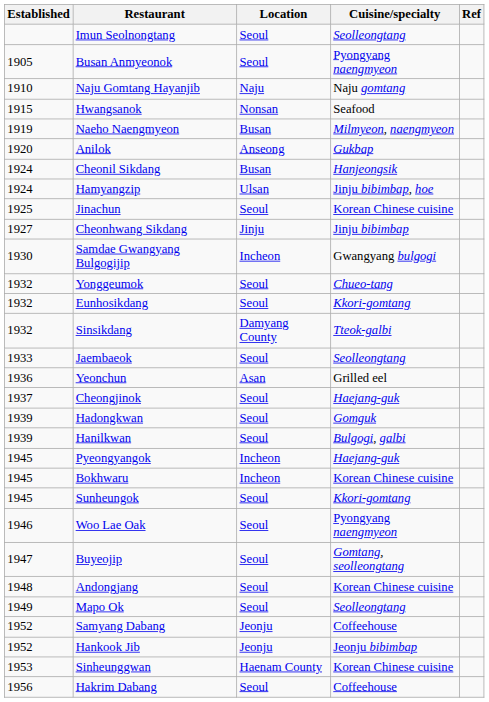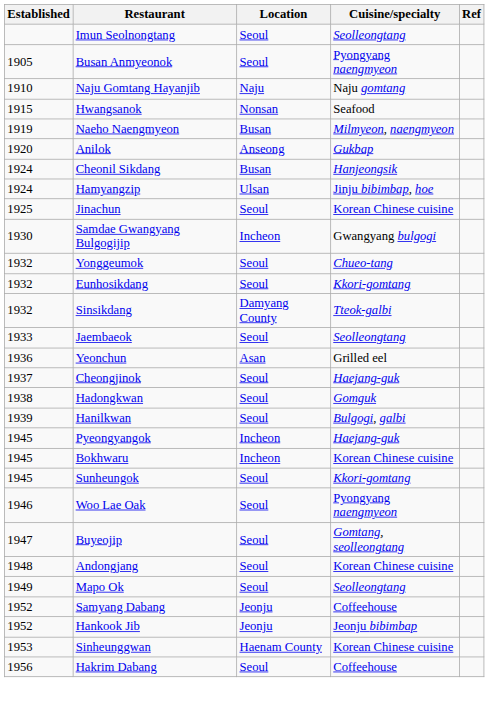- row: 1927 | Cheonhwang Sikdang | Jinju | Jinju bibimbap
Hadongkwan | Established: 1939 -> 1938
